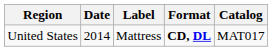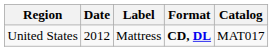United States | Date: 2014 -> 2012
